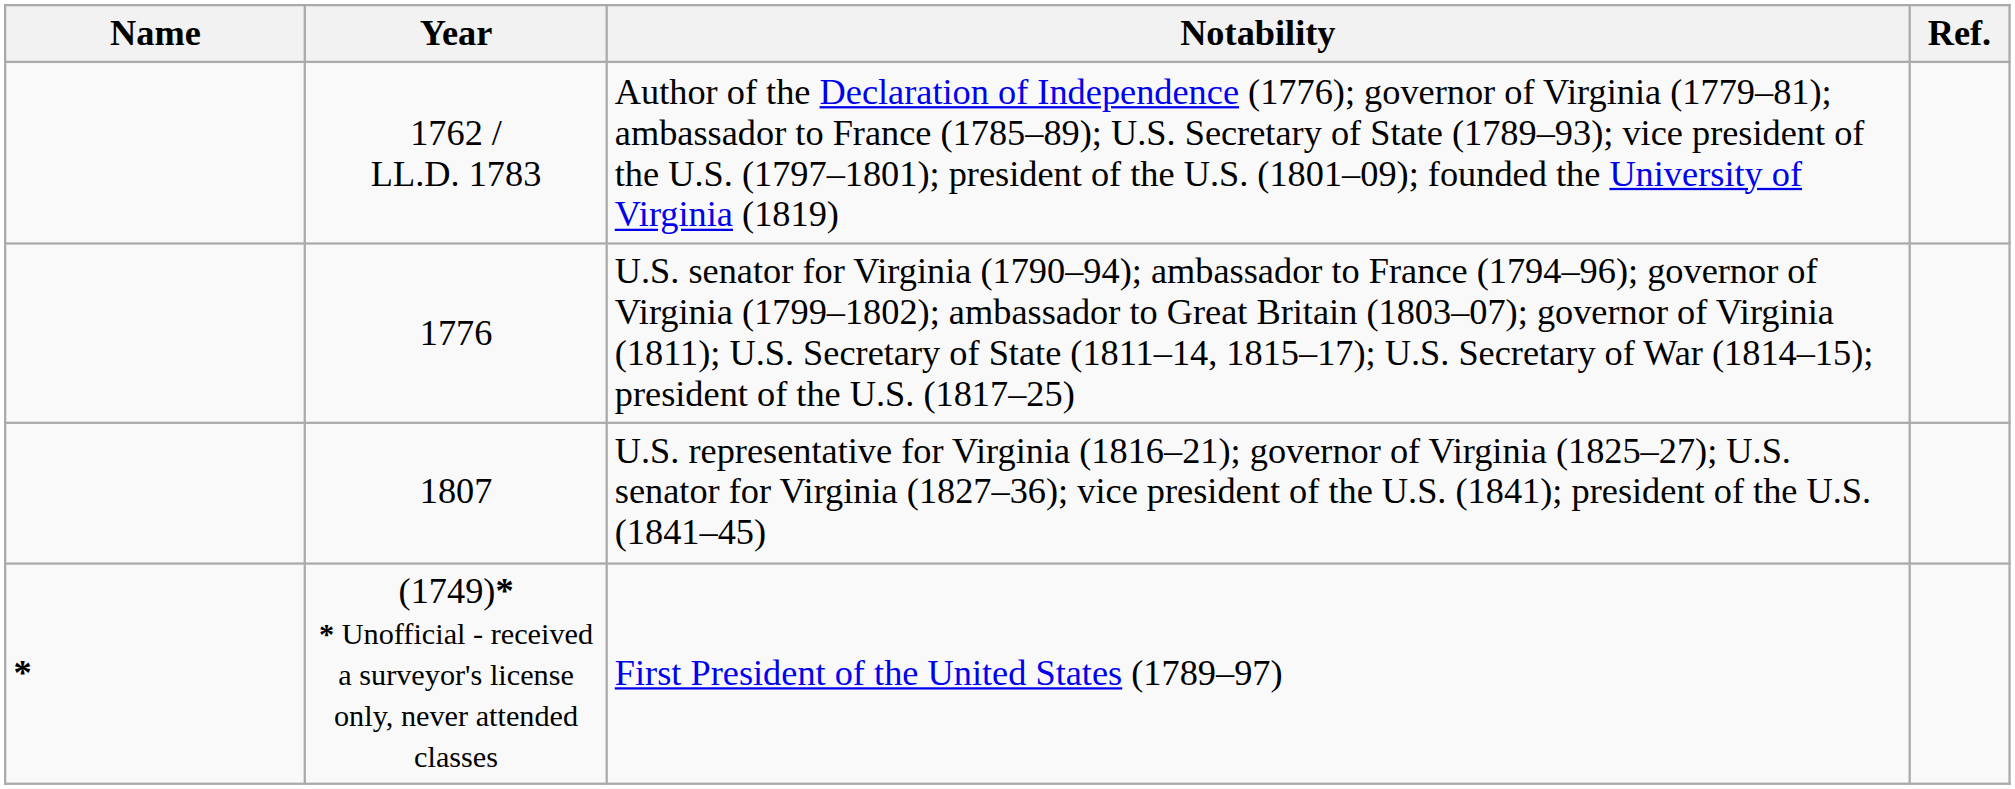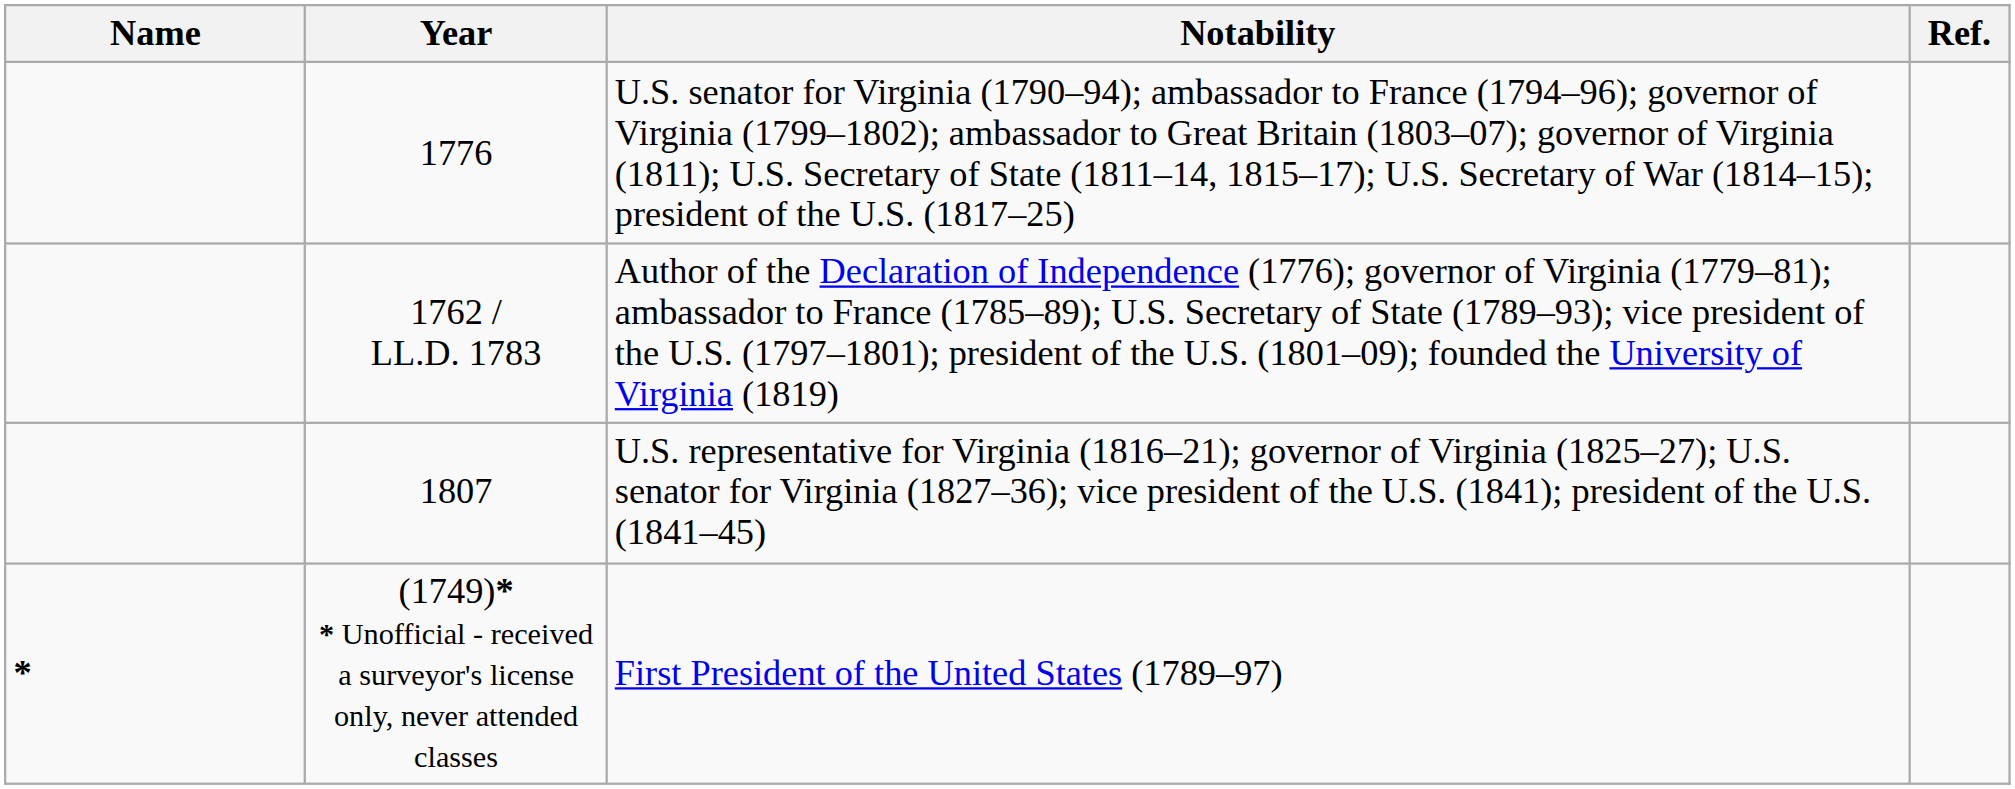rows swapped: 1762 / LL.D. 1783 <-> 1776
